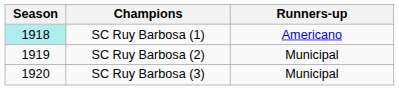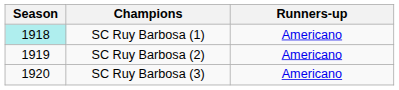SC Ruy Barbosa (2) | Runners-up: Municipal -> Americano
SC Ruy Barbosa (3) | Runners-up: Municipal -> Americano
